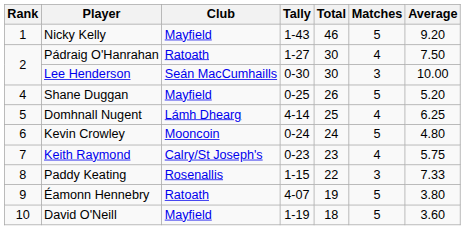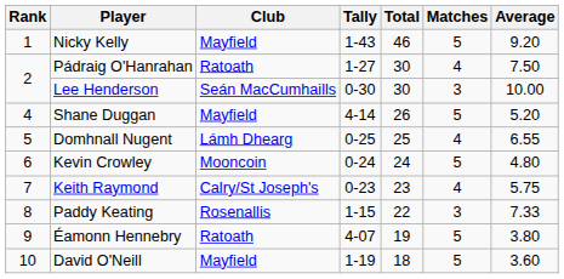Shane Duggan | Tally: 0-25 -> 4-14
Domhnall Nugent | Tally: 4-14 -> 0-25
Domhnall Nugent | Average: 6.25 -> 6.55
